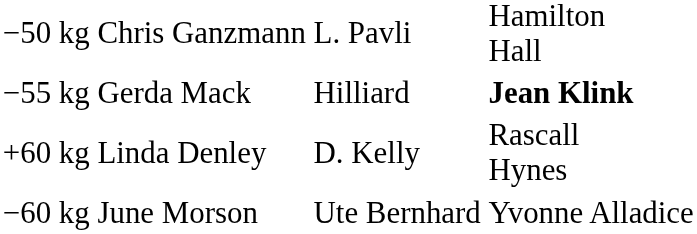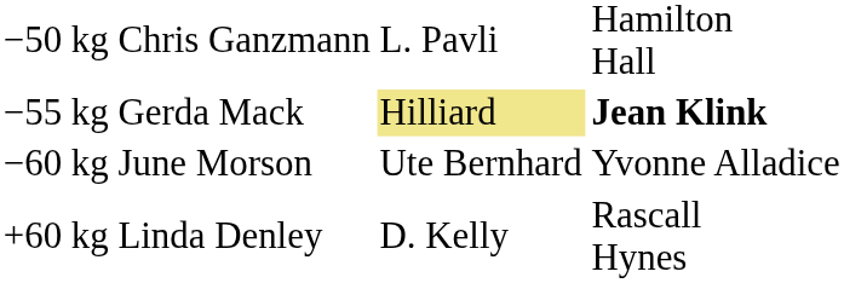−55 kg | column 3: no background -> khaki background
rows swapped: −60 kg <-> +60 kg
